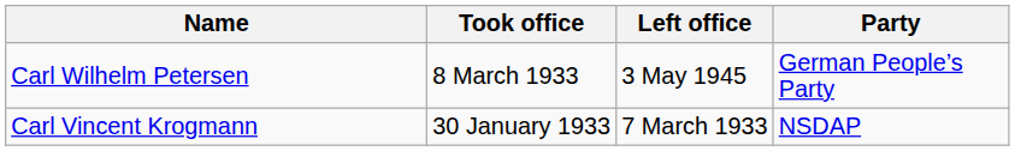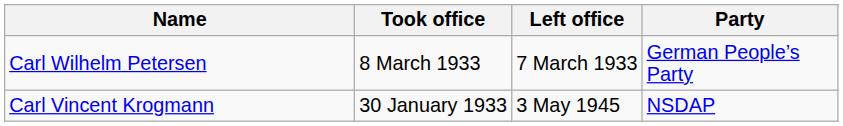Carl Wilhelm Petersen | Left office: 3 May 1945 -> 7 March 1933
Carl Vincent Krogmann | Left office: 7 March 1933 -> 3 May 1945
